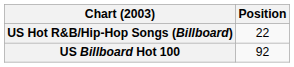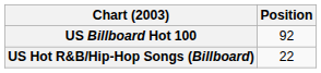rows swapped: US Billboard Hot 100 <-> US Hot R&B/Hip-Hop Songs (Billboard)
